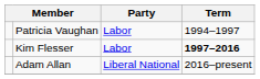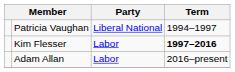Patricia Vaughan | Party: Labor -> Liberal National
Adam Allan | Party: Liberal National -> Labor
